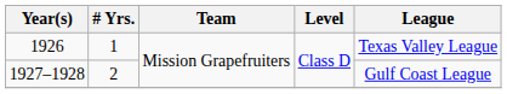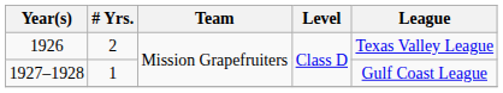1926 | # Yrs.: 1 -> 2
1927–1928 | # Yrs.: 2 -> 1
